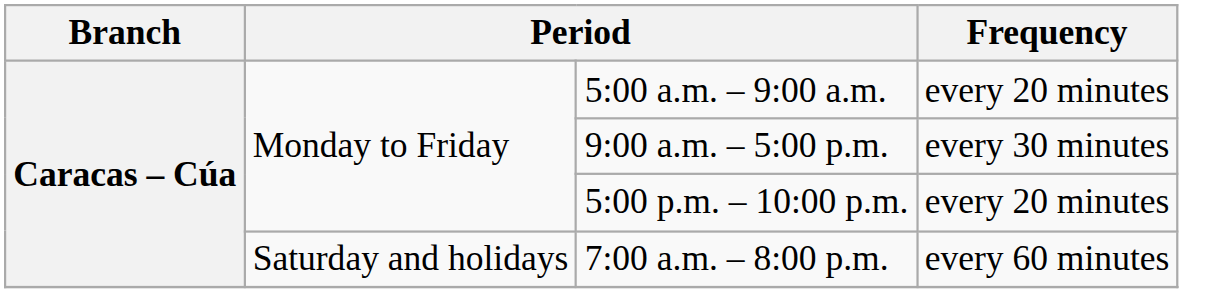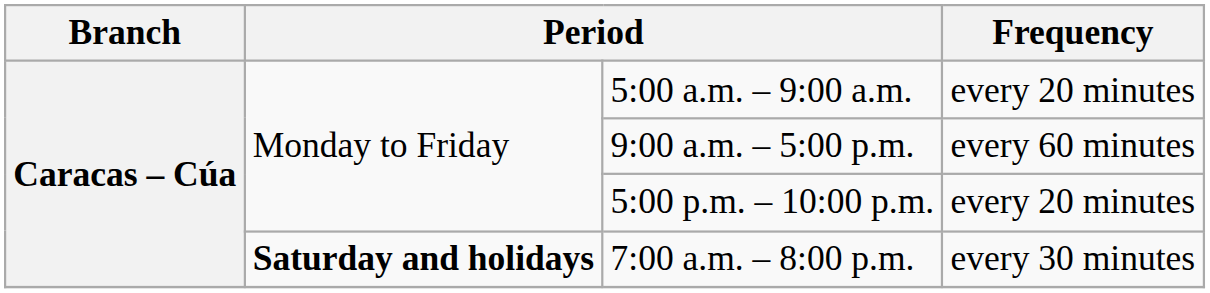9:00 a.m. – 5:00 p.m. | Frequency: every 30 minutes -> every 60 minutes
7:00 a.m. – 8:00 p.m. | column 2: normal -> bold
7:00 a.m. – 8:00 p.m. | Frequency: every 60 minutes -> every 30 minutes
